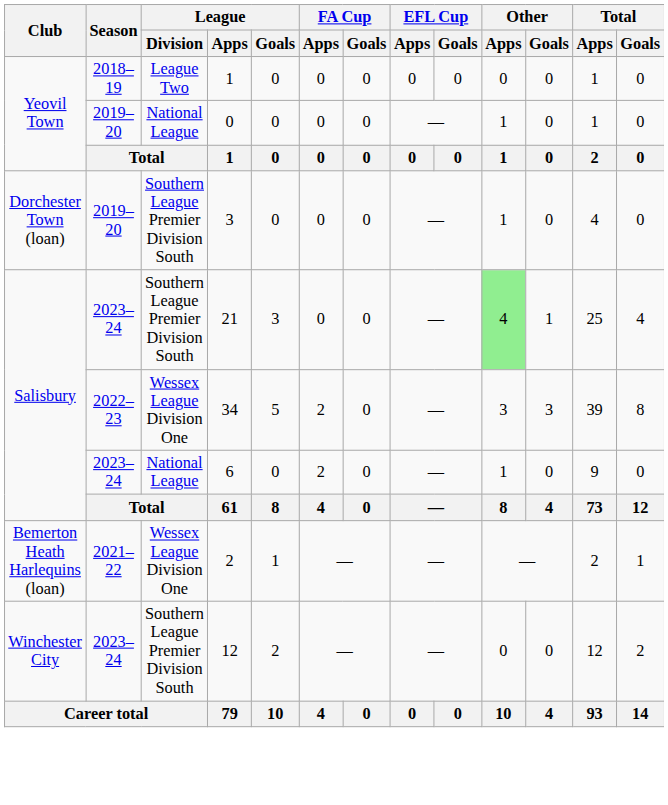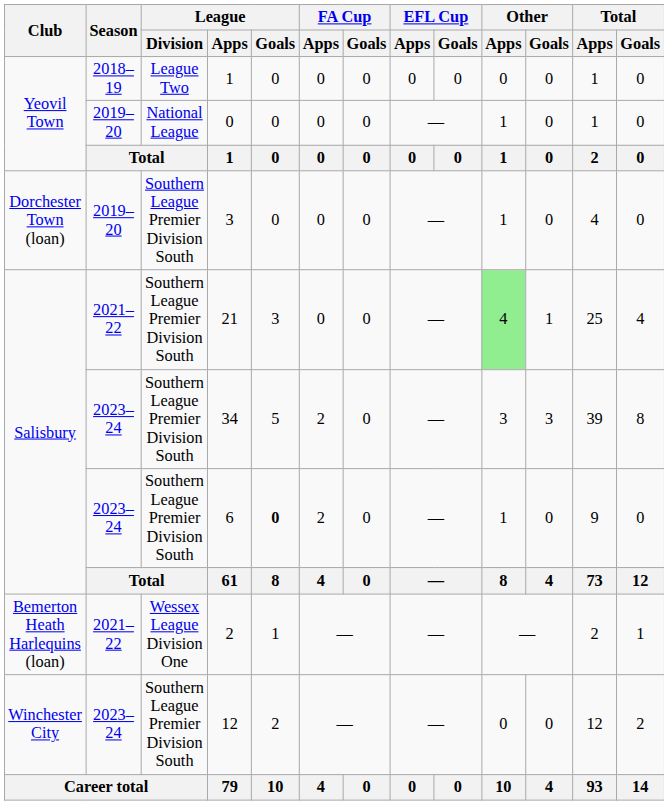21 | Season: 2023–24 -> 2021–22
34 | Season: 2022–23 -> 2023–24
34 | League / Division: Wessex League Division One -> Southern League Premier Division South
6 | League / Division: National League -> Southern League Premier Division South
6 | League / Goals: normal -> bold
